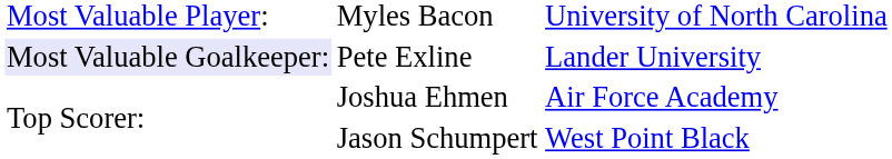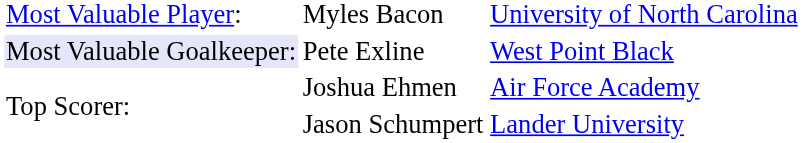Pete Exline | column 3: Lander University -> West Point Black
Jason Schumpert | column 3: West Point Black -> Lander University
